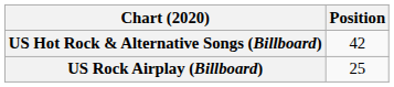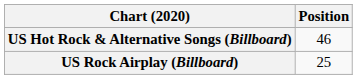US Hot Rock & Alternative Songs (Billboard) | Position: 42 -> 46
